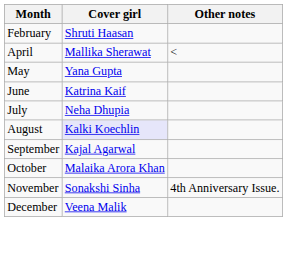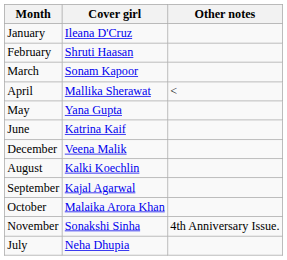+ row: January | Ileana D'Cruz
+ row: March | Sonam Kapoor
rows swapped: July <-> December
August | Cover girl: lavender background -> no background
